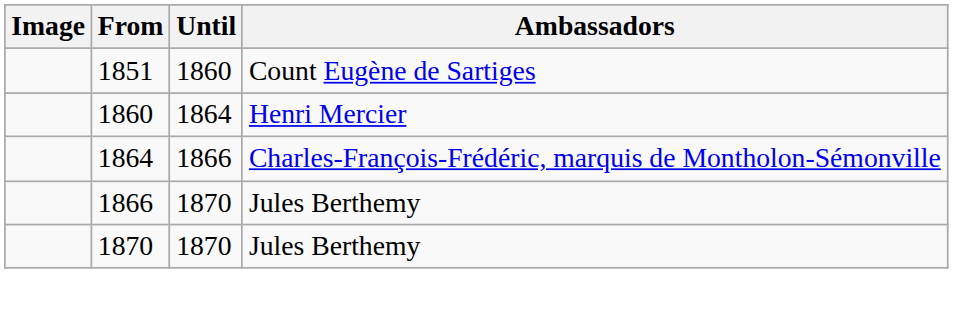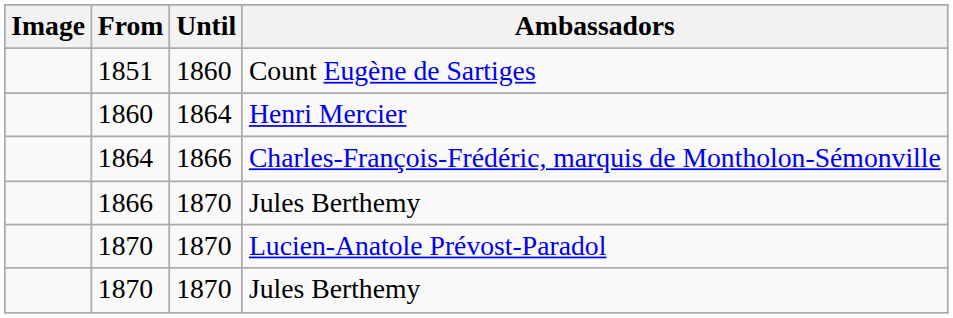+ row: 1870 | 1870 | Lucien-Anatole Prévost-Paradol
